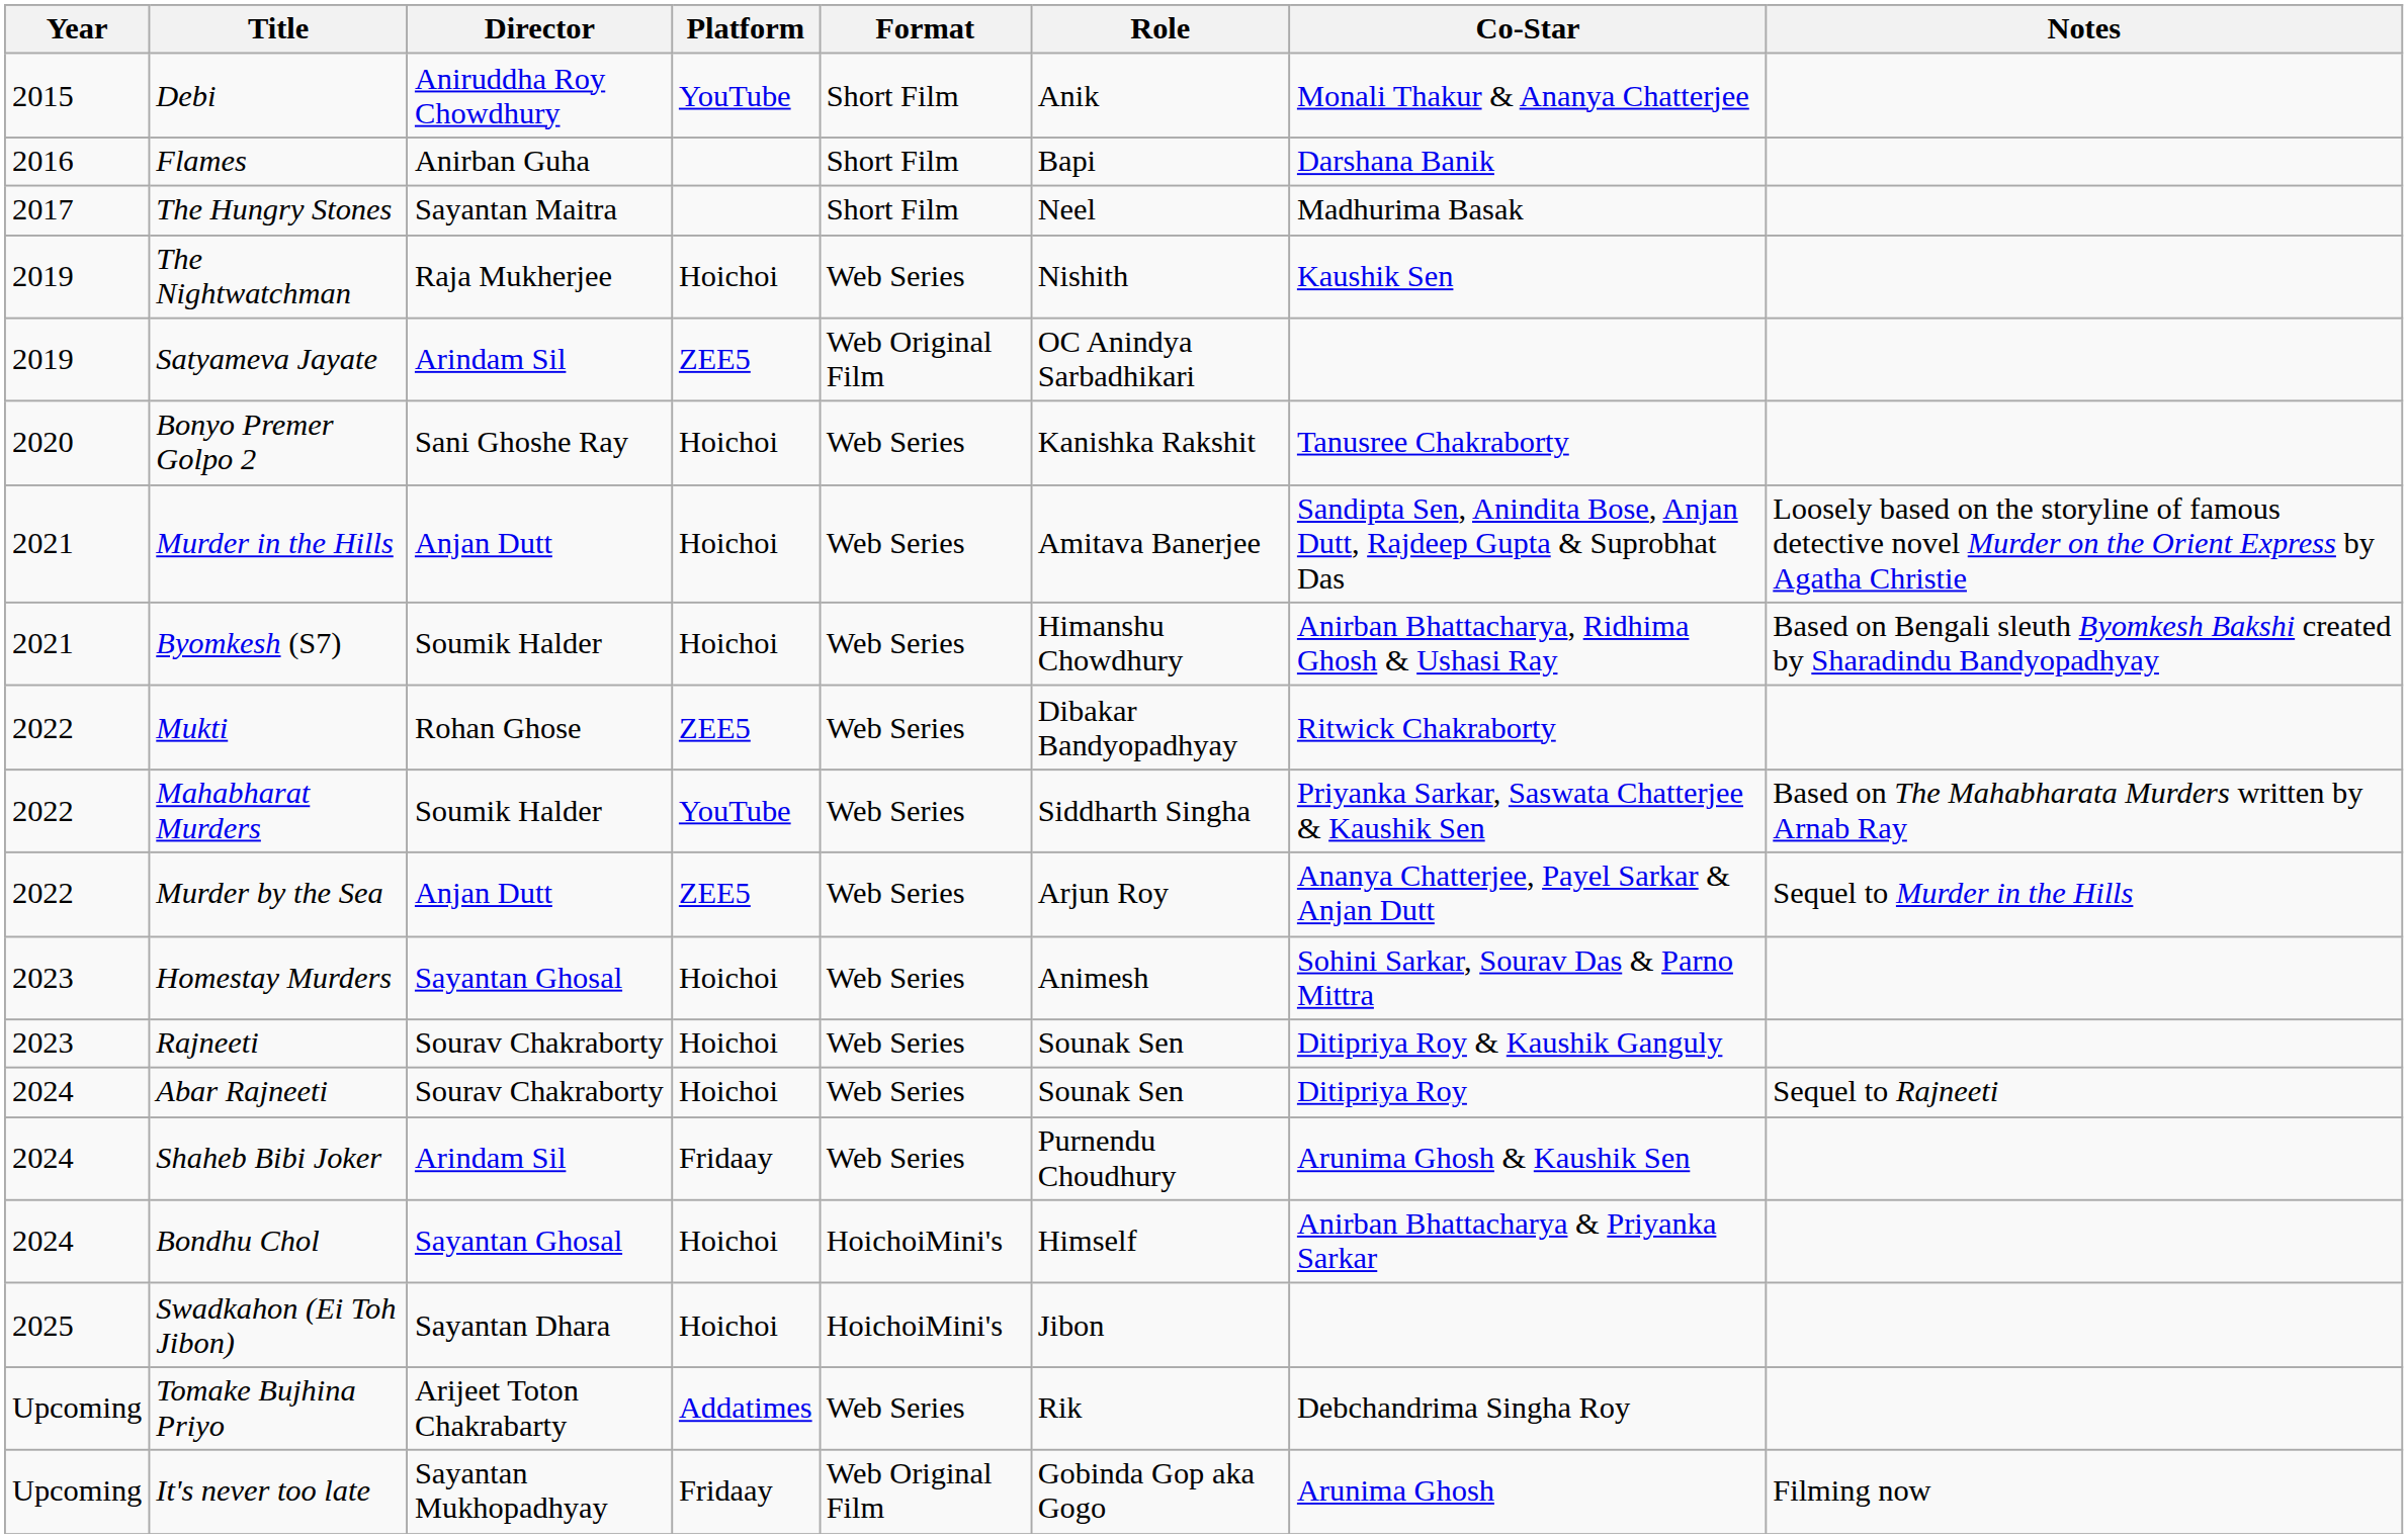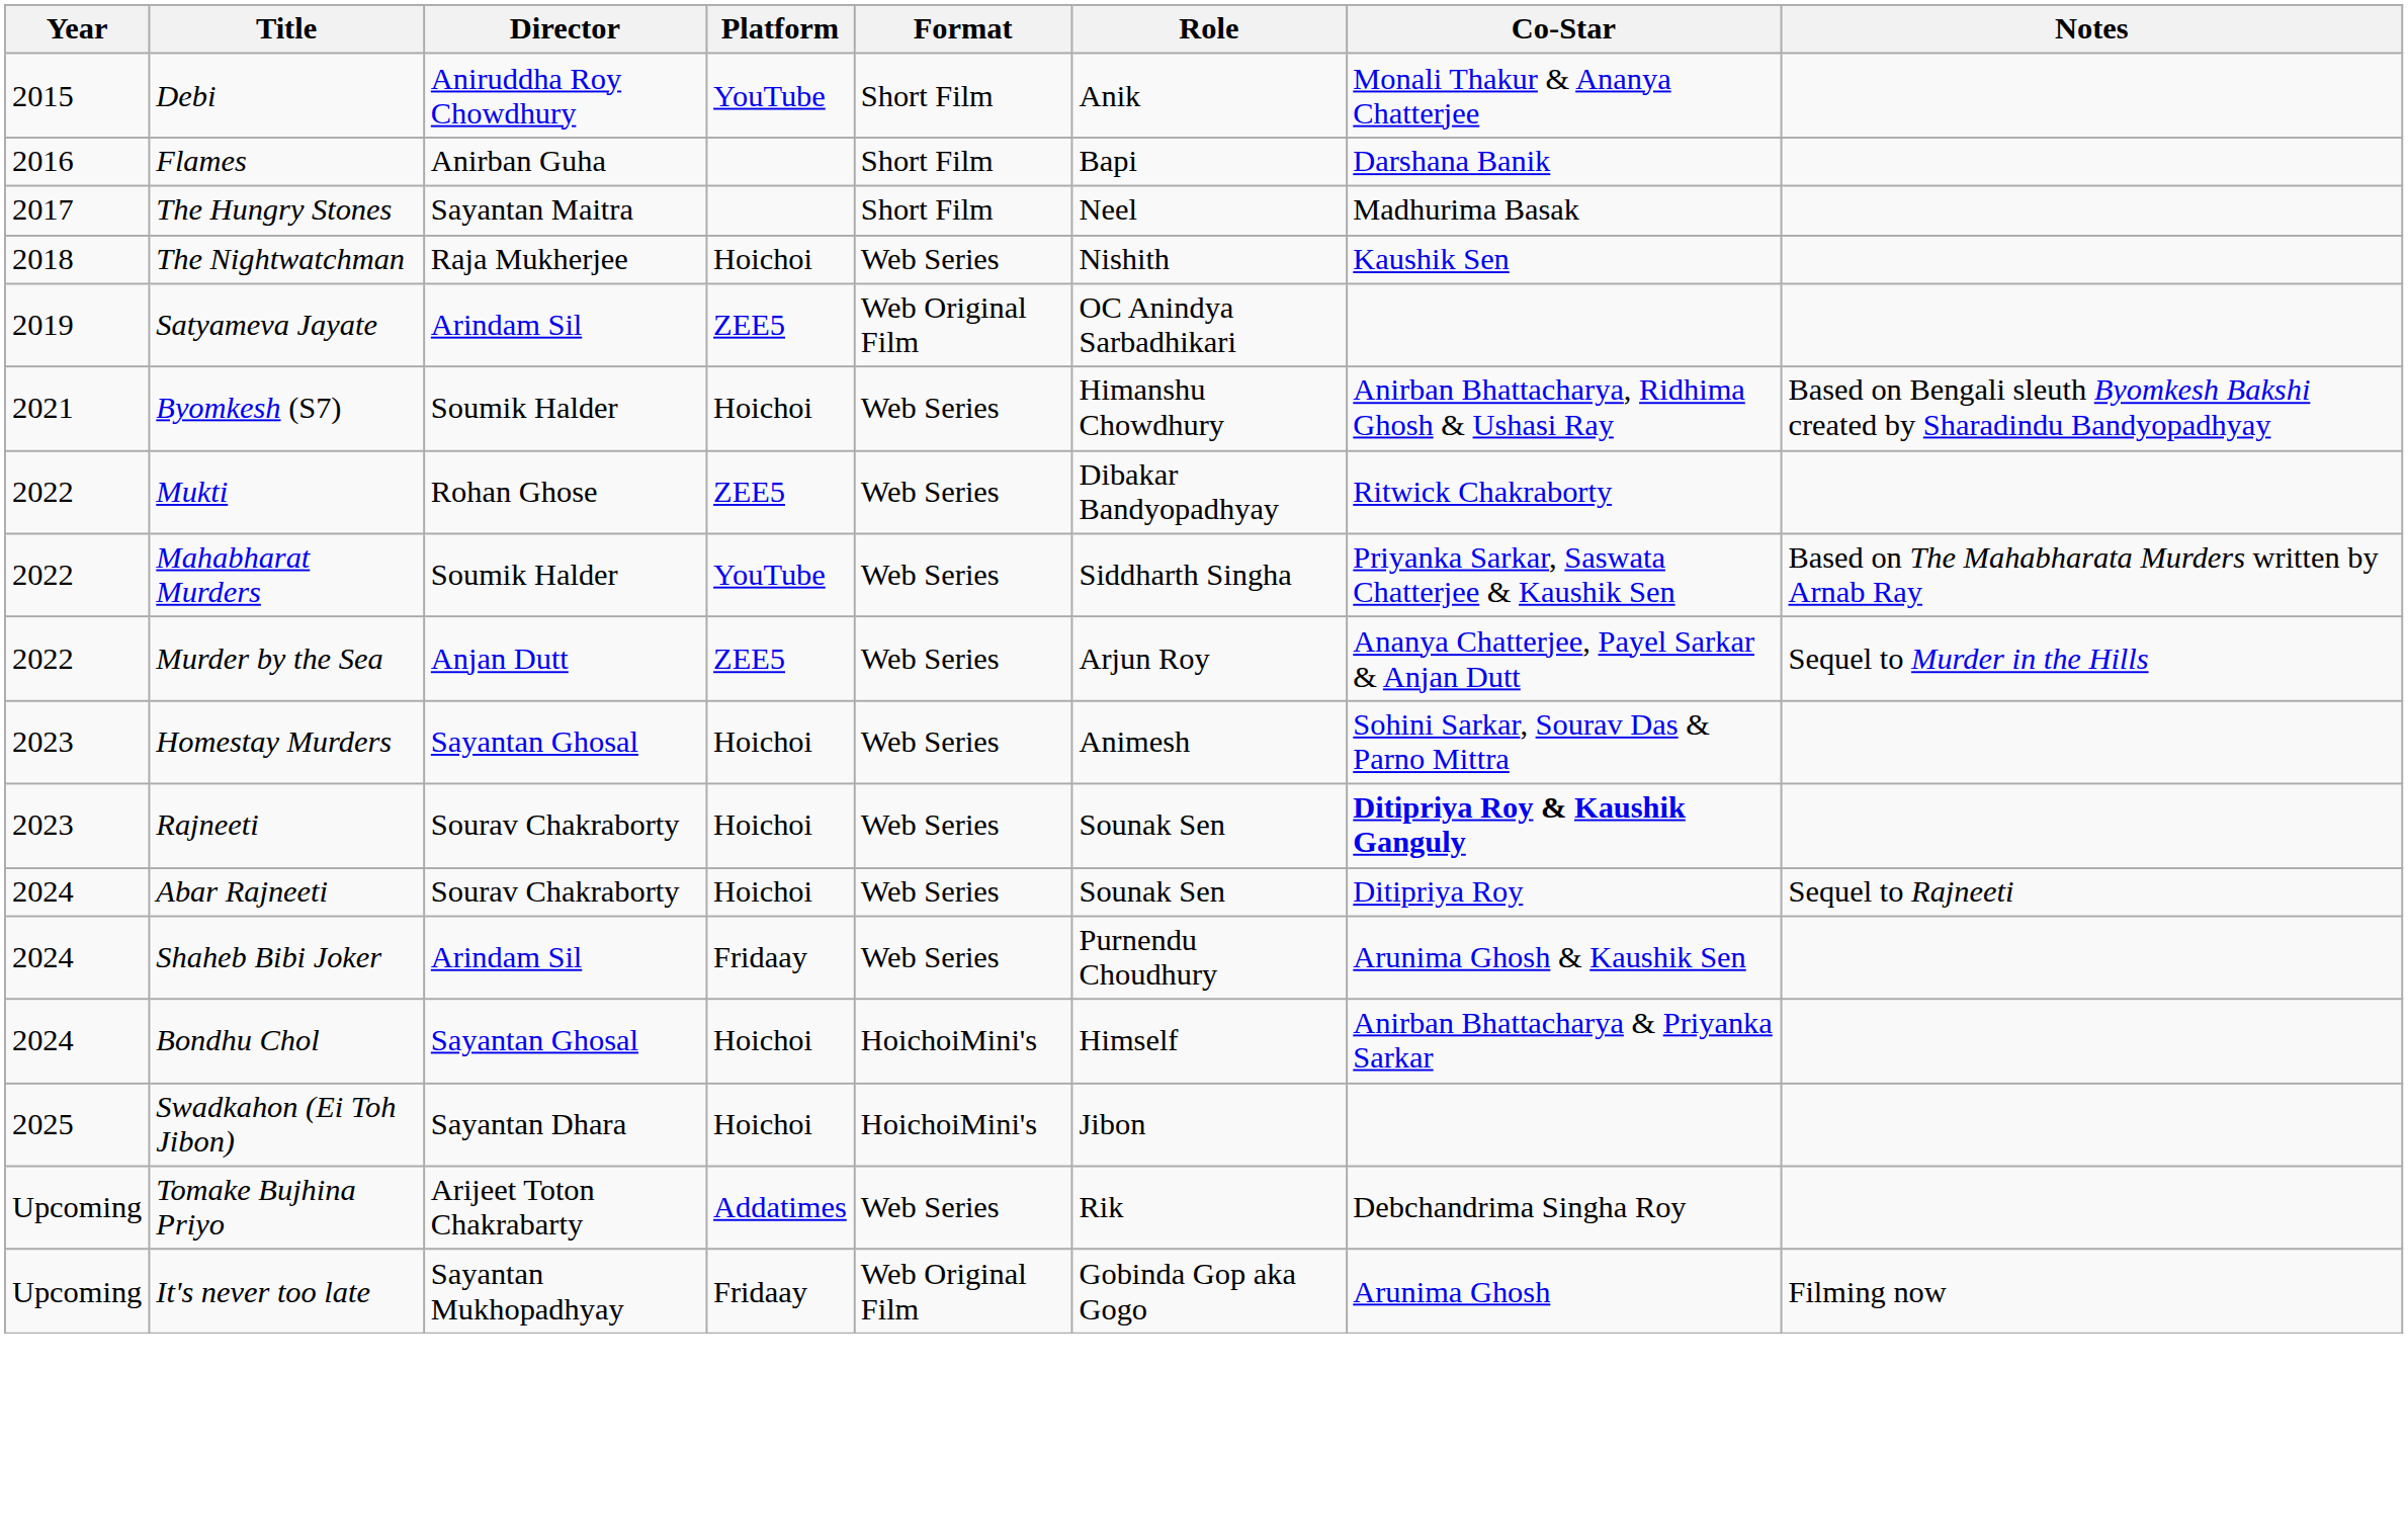The Nightwatchman | Year: 2019 -> 2018
- row: 2020 | Bonyo Premer Golpo 2 | Sani Ghoshe Ray | Hoichoi | Web Series | Kanishka Rakshit | Tanusree Chakraborty
- row: 2021 | Murder in the Hills | Anjan Dutt | Hoichoi | Web Series | Amitava Banerjee | Sandipta Sen, Anindita Bose, Anjan Dutt, Rajdeep Gupta & Suprobhat Das | Loosely based on the storyline of famous detective novel Murder on the Orient Express by Agatha Christie
Rajneeti | Co-Star: normal -> bold
